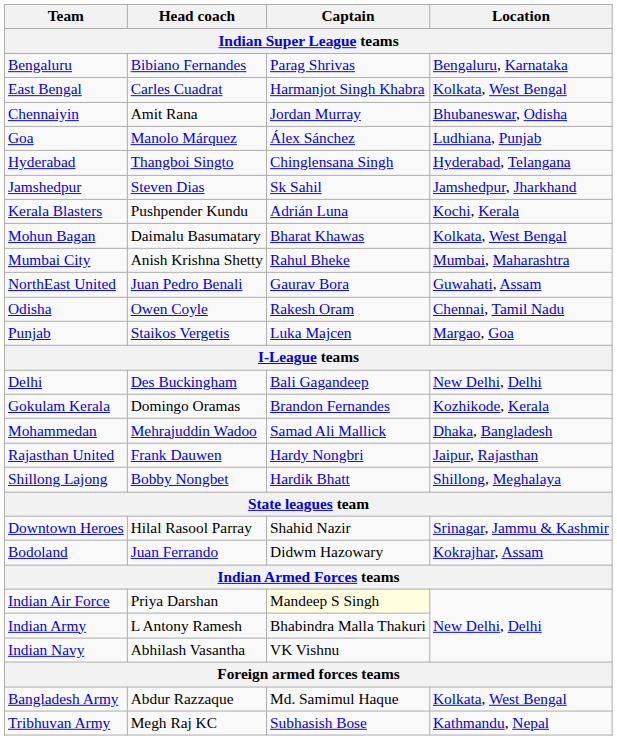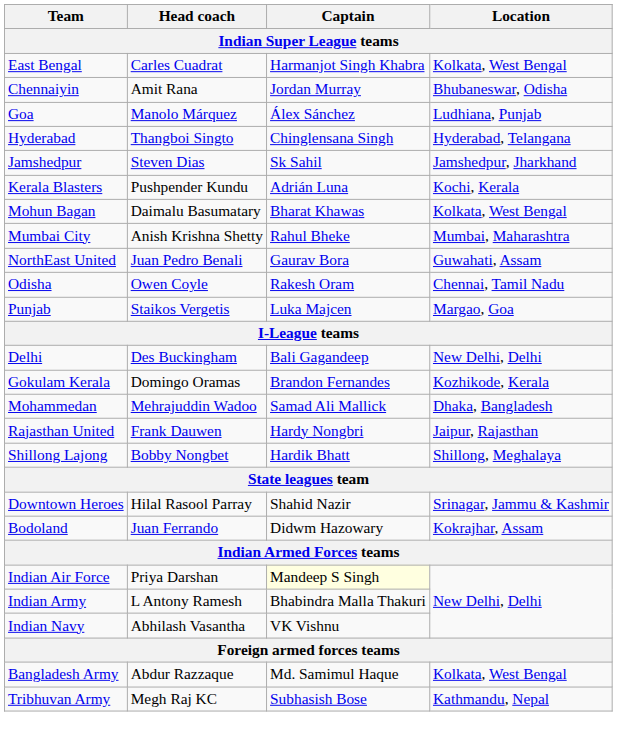- row: Bengaluru | Bibiano Fernandes | Parag Shrivas | Bengaluru, Karnataka
